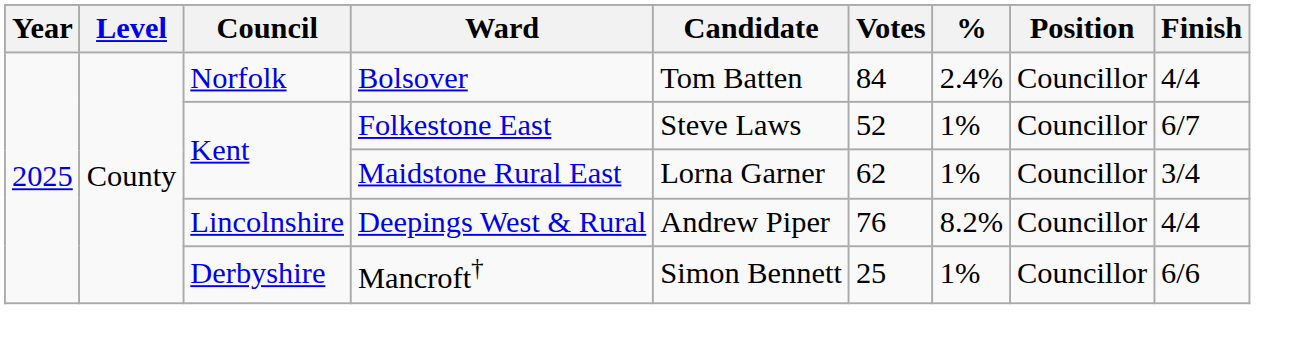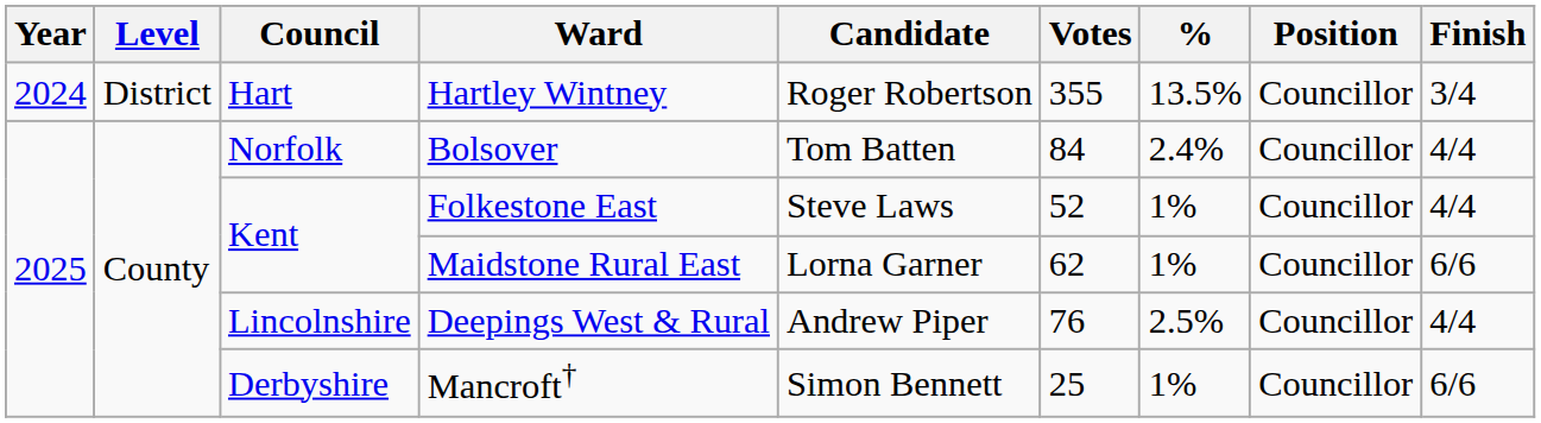+ row: 2024 | District | Hart | Hartley Wintney | Roger Robertson | 355 | 13.5% | Councillor | 3/4
Folkestone East | Finish: 6/7 -> 4/4
Maidstone Rural East | Finish: 3/4 -> 6/6
Deepings West & Rural | %: 8.2% -> 2.5%
